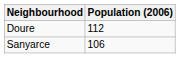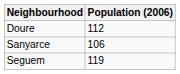+ row: Seguem | 119
